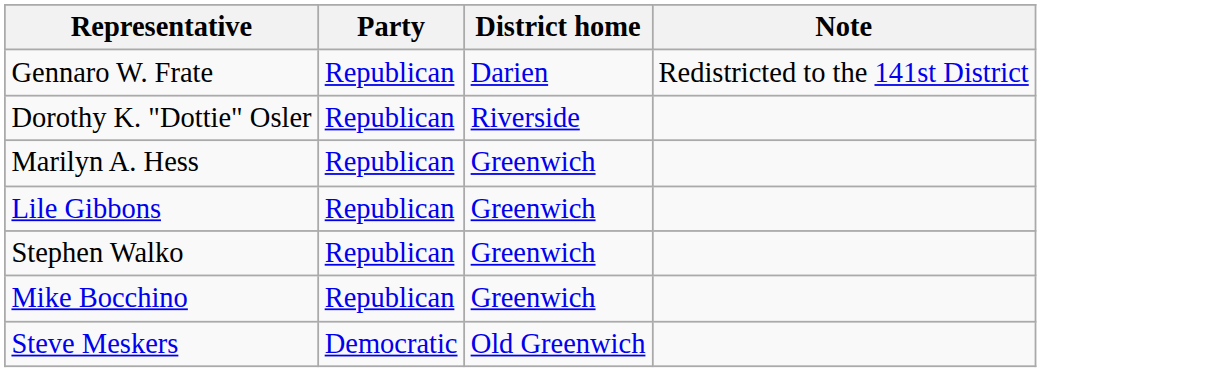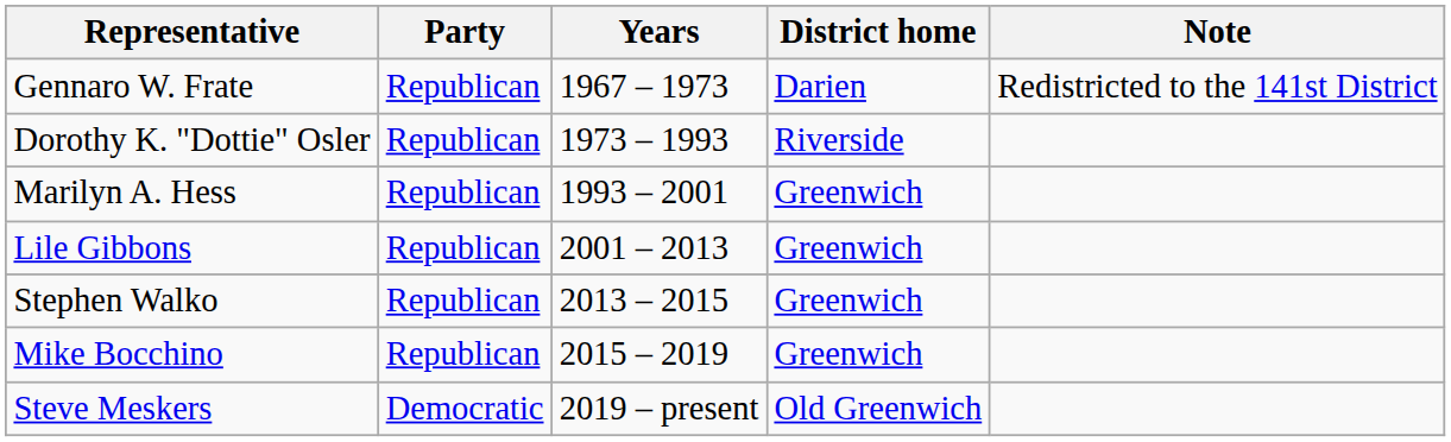+ column: Years | 1967 – 1973 | 1973 – 1993 | 1993 – 2001 | 2001 – 2013 | 2013 – 2015 | 2015 – 2019 | 2019 – present
